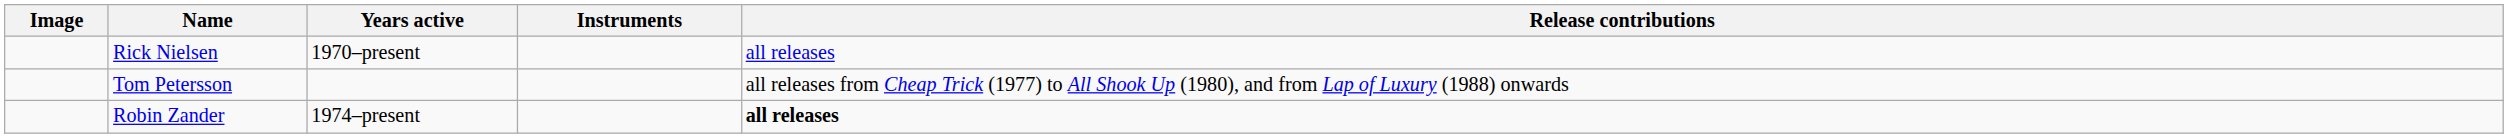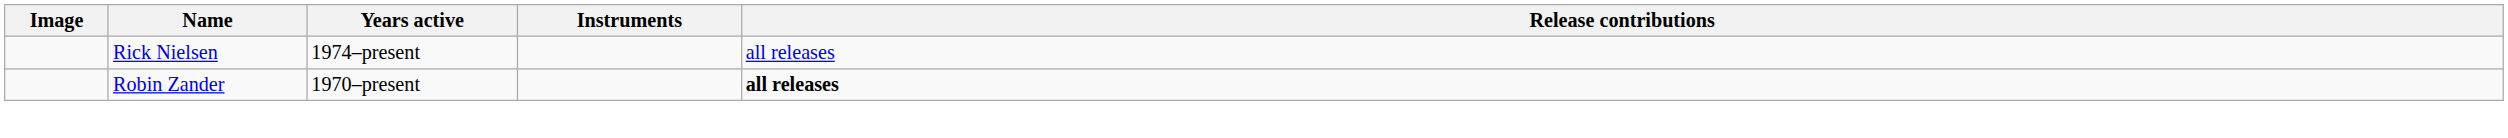Rick Nielsen | Years active: 1970–present -> 1974–present
- row: Tom Petersson | all releases from Cheap Trick (1977) to All Shook Up (1980), and from Lap of Luxury (1988) onwards
Robin Zander | Years active: 1974–present -> 1970–present
